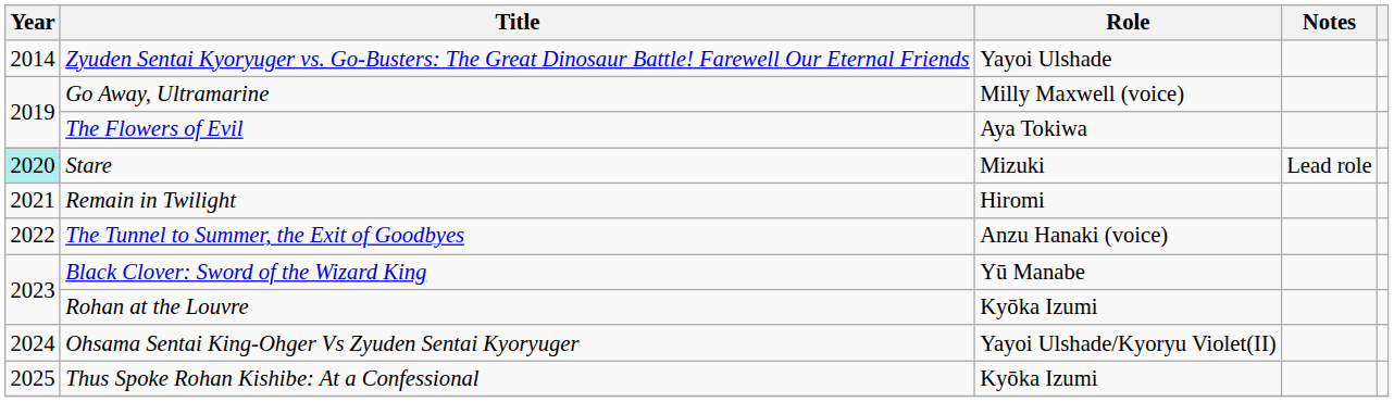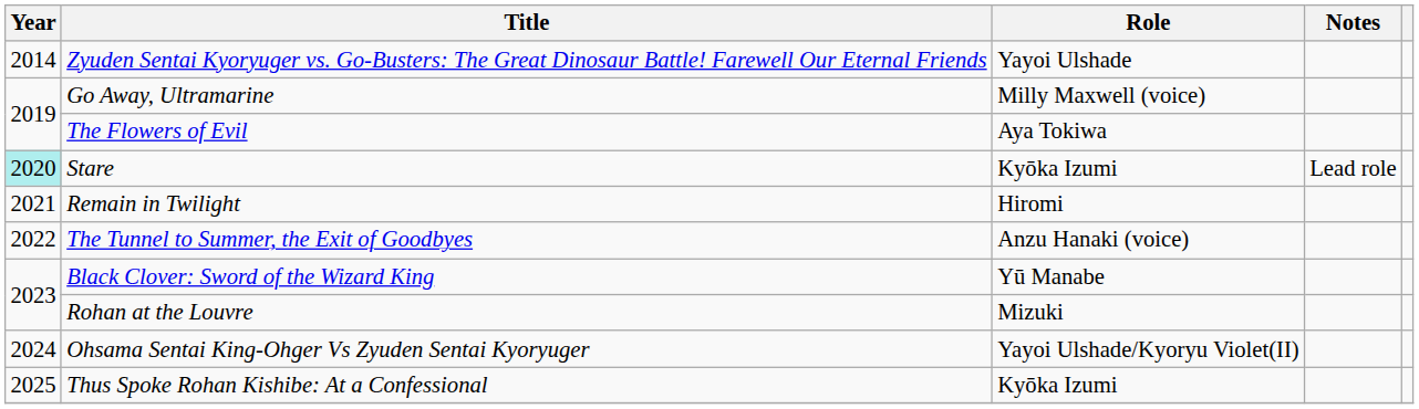Stare | Role: Mizuki -> Kyōka Izumi
Rohan at the Louvre | Role: Kyōka Izumi -> Mizuki
